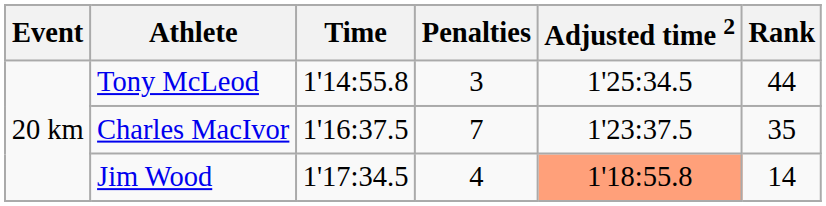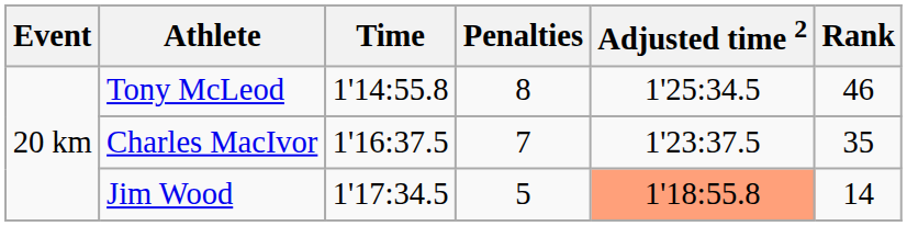Tony McLeod | Penalties: 3 -> 8
Tony McLeod | Rank: 44 -> 46
Jim Wood | Penalties: 4 -> 5
